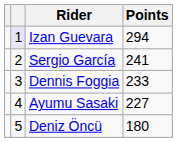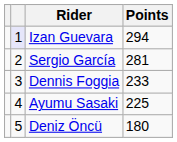Sergio García | Points: 241 -> 281
Ayumu Sasaki | Points: 227 -> 225
